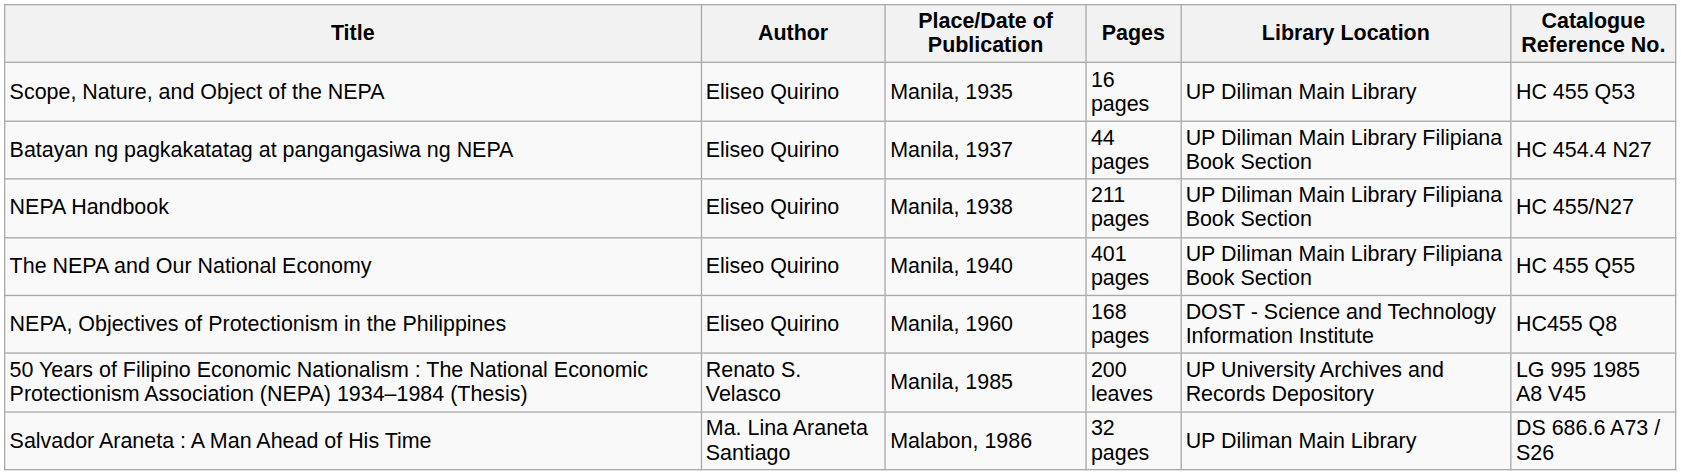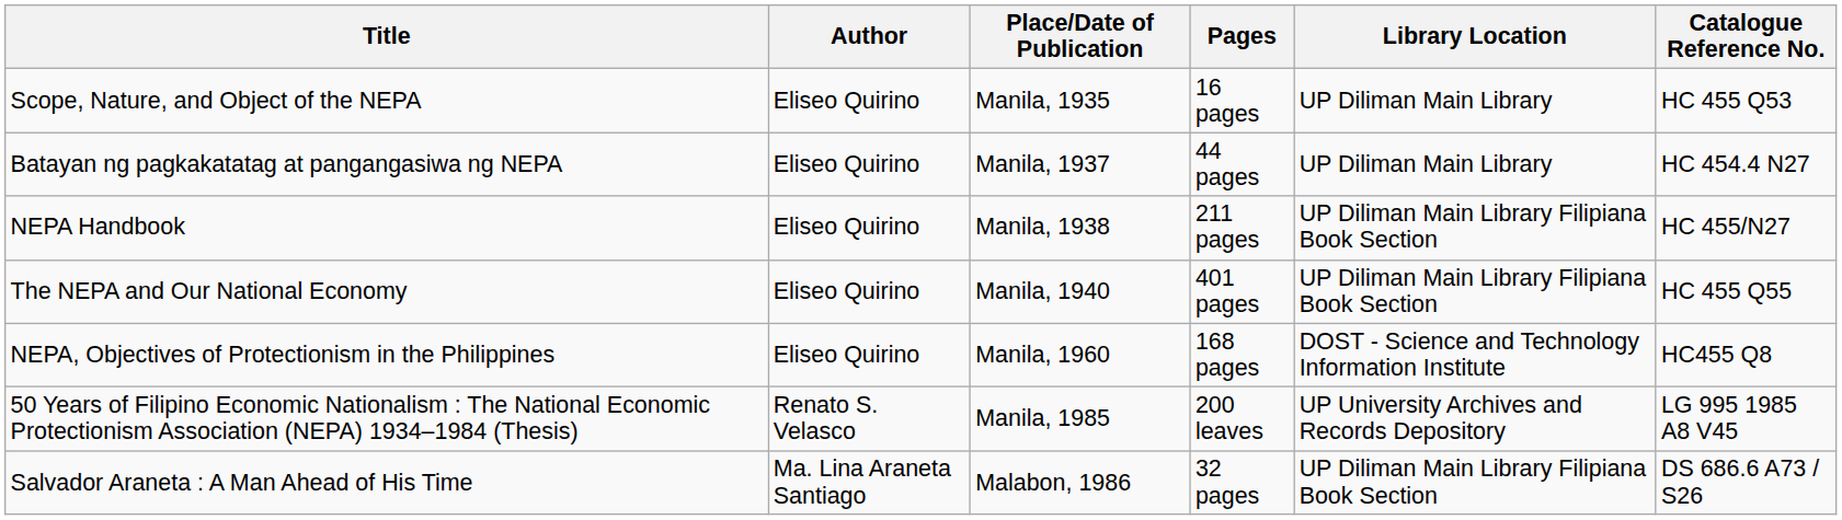Batayan ng pagkakatatag at pangangasiwa ng NEPA | Library Location: UP Diliman Main Library Filipiana Book Section -> UP Diliman Main Library
Salvador Araneta : A Man Ahead of His Time | Library Location: UP Diliman Main Library -> UP Diliman Main Library Filipiana Book Section
